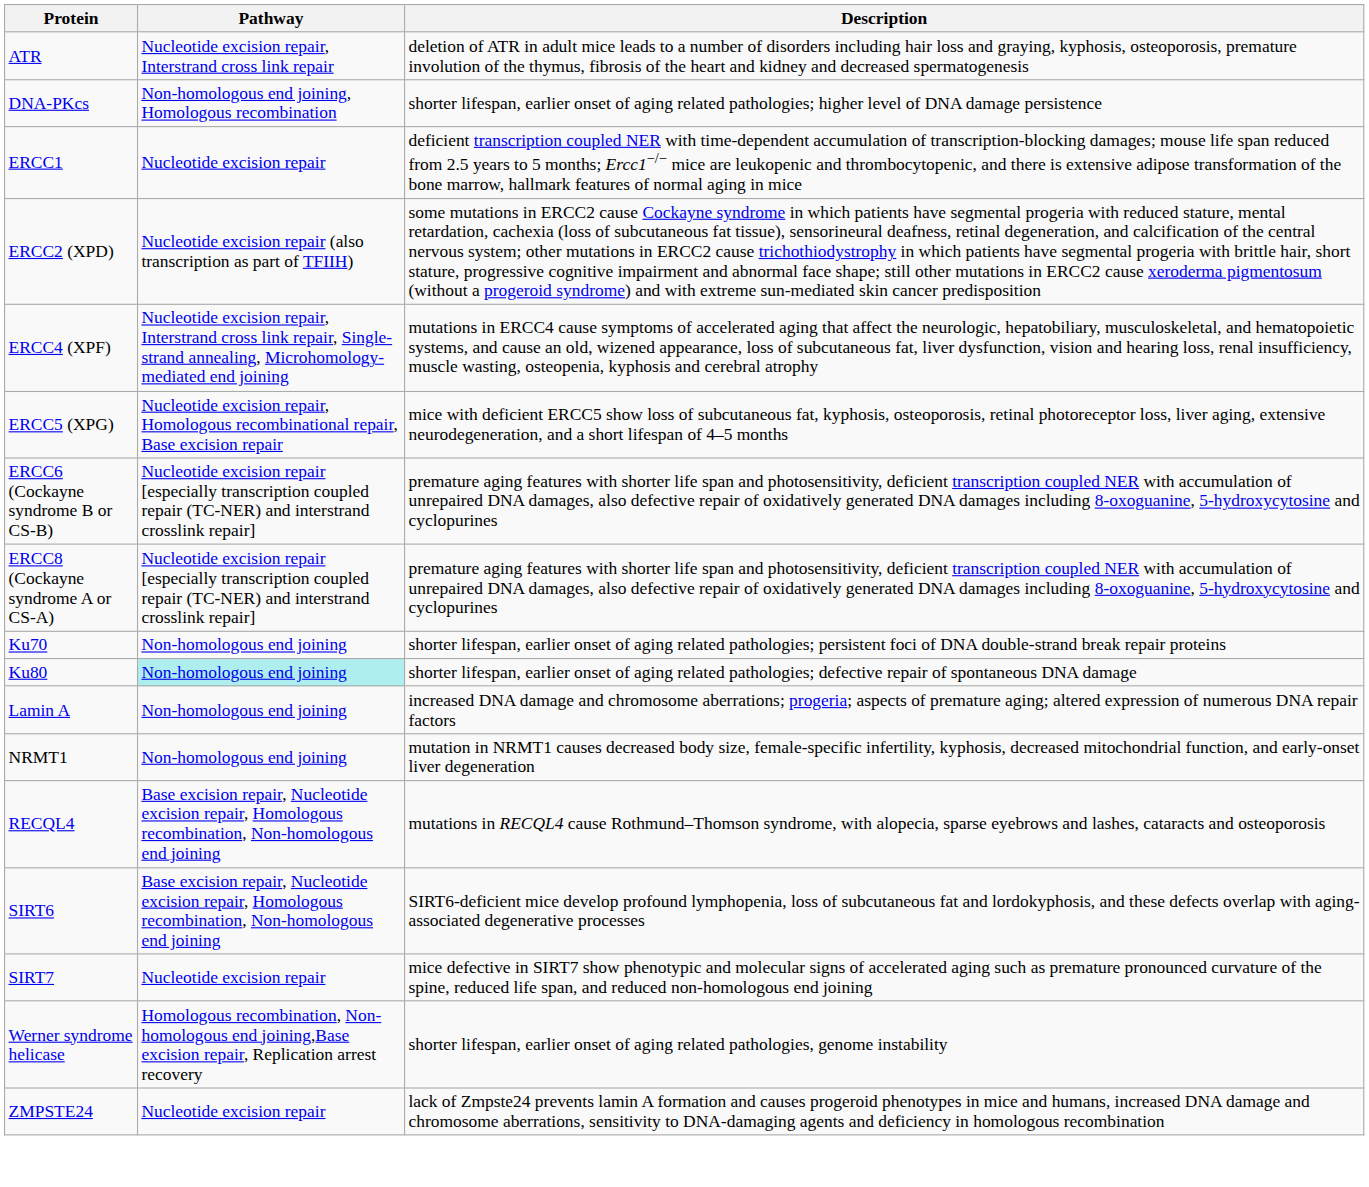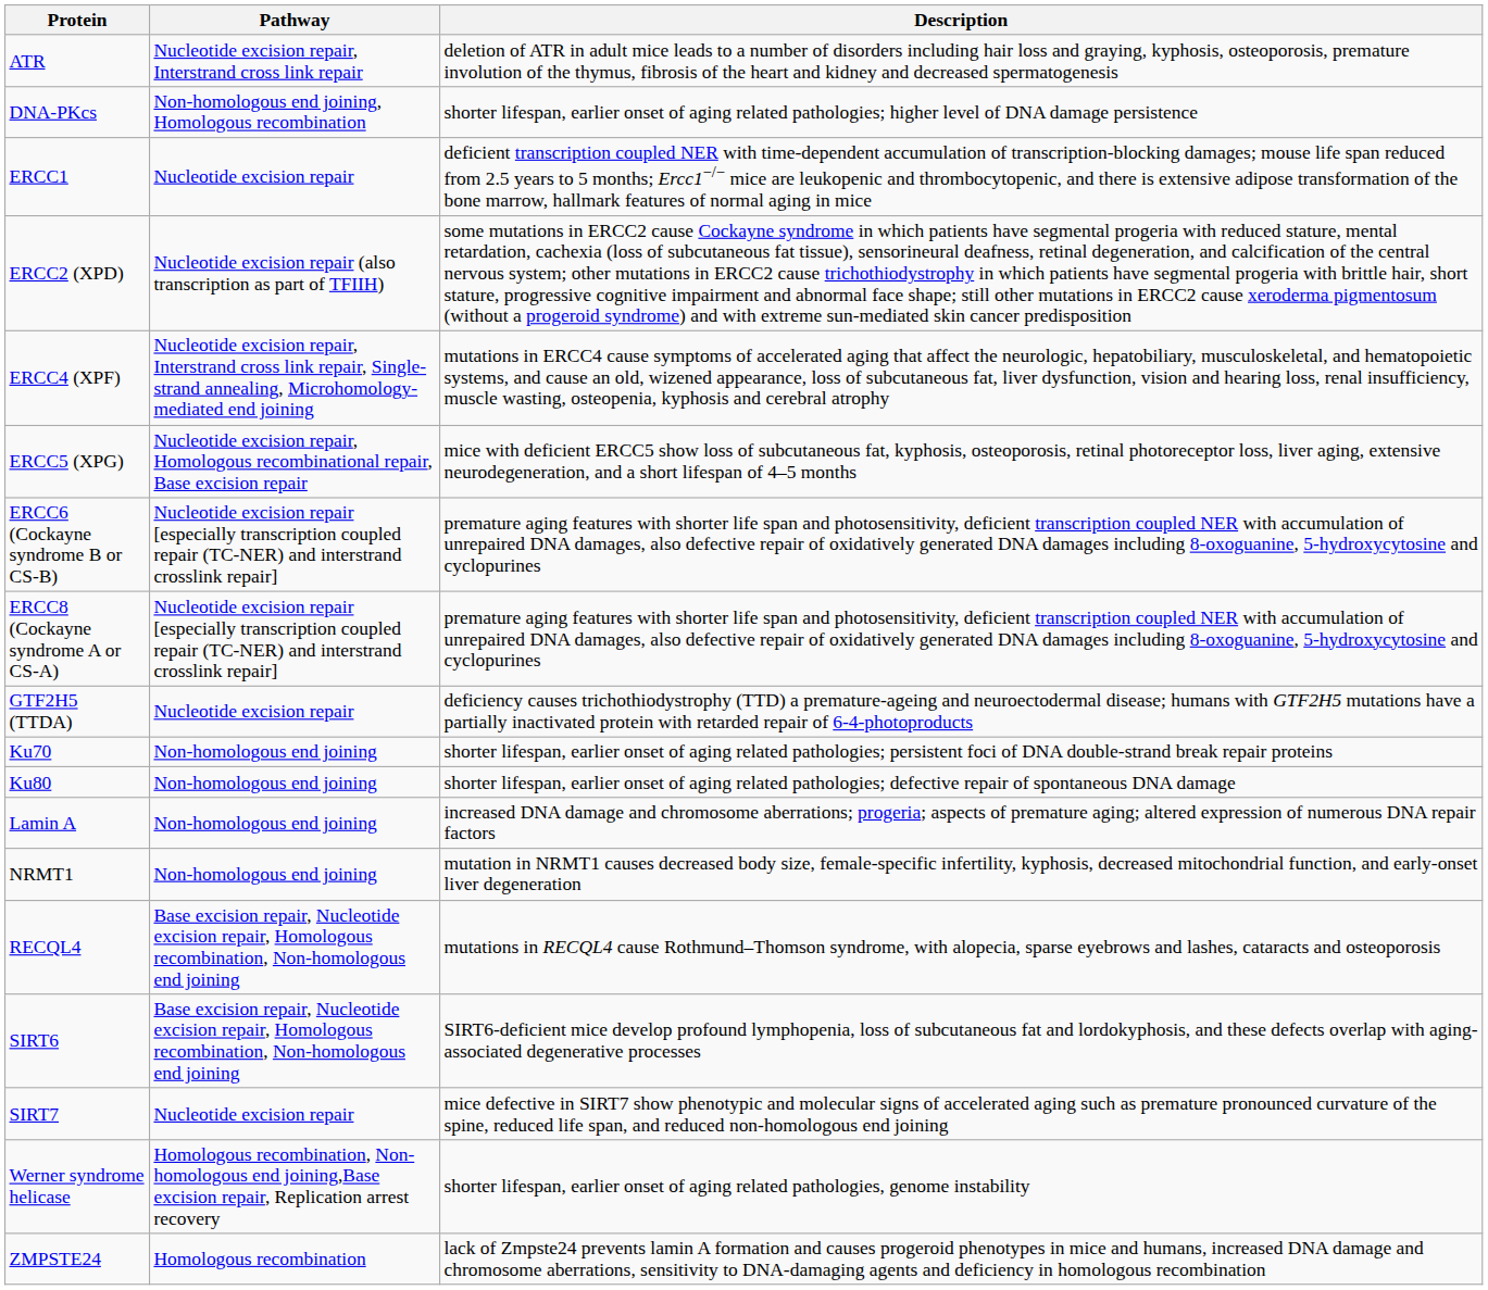+ row: GTF2H5 (TTDA) | Nucleotide excision repair | deficiency causes trichothiodystrophy (TTD) a premature-ageing and neuroectodermal disease; humans with GTF2H5 mutations have a partially inactivated protein with retarded repair of 6-4-photoproducts
Ku80 | Pathway: paleturquoise background -> no background
ZMPSTE24 | Pathway: Nucleotide excision repair -> Homologous recombination
